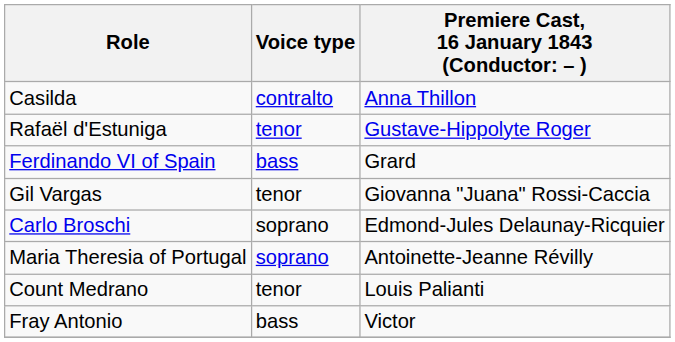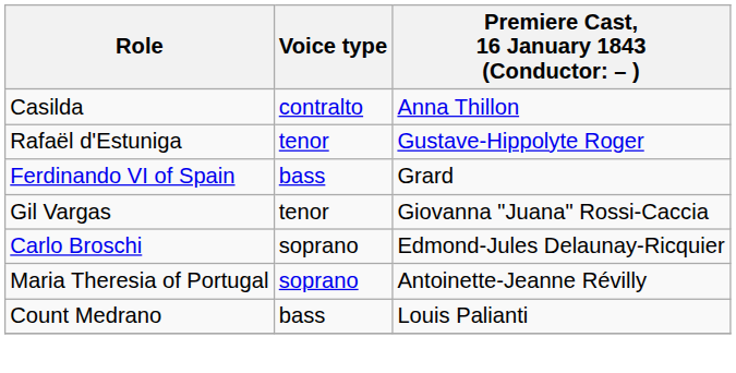Count Medrano | Voice type: tenor -> bass
- row: Fray Antonio | bass | Victor
